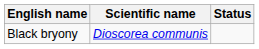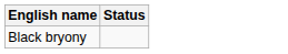- column: Scientific name | Dioscorea communis
